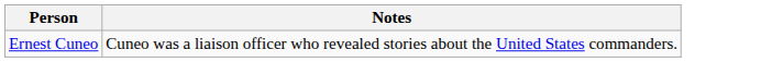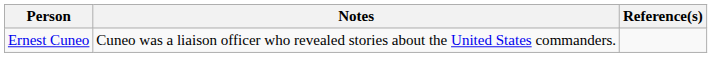+ column: Reference(s)
